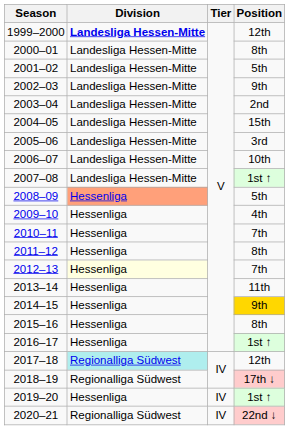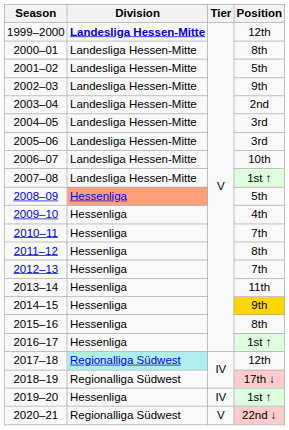2004–05 | Position: 15th -> 3rd
2012–13 | Division: lightyellow background -> no background
2020–21 | Tier: IV -> V
